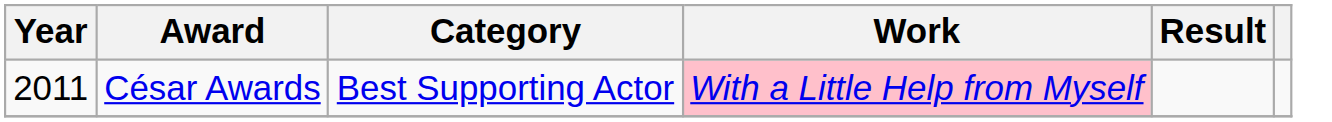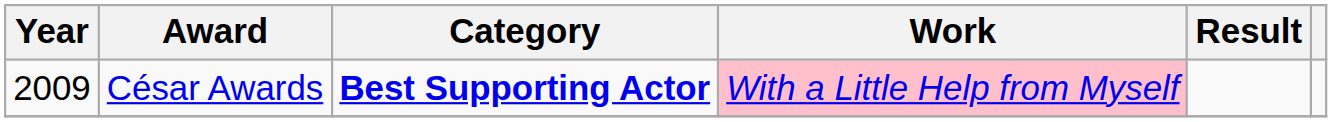César Awards | Year: 2011 -> 2009
César Awards | Category: normal -> bold
